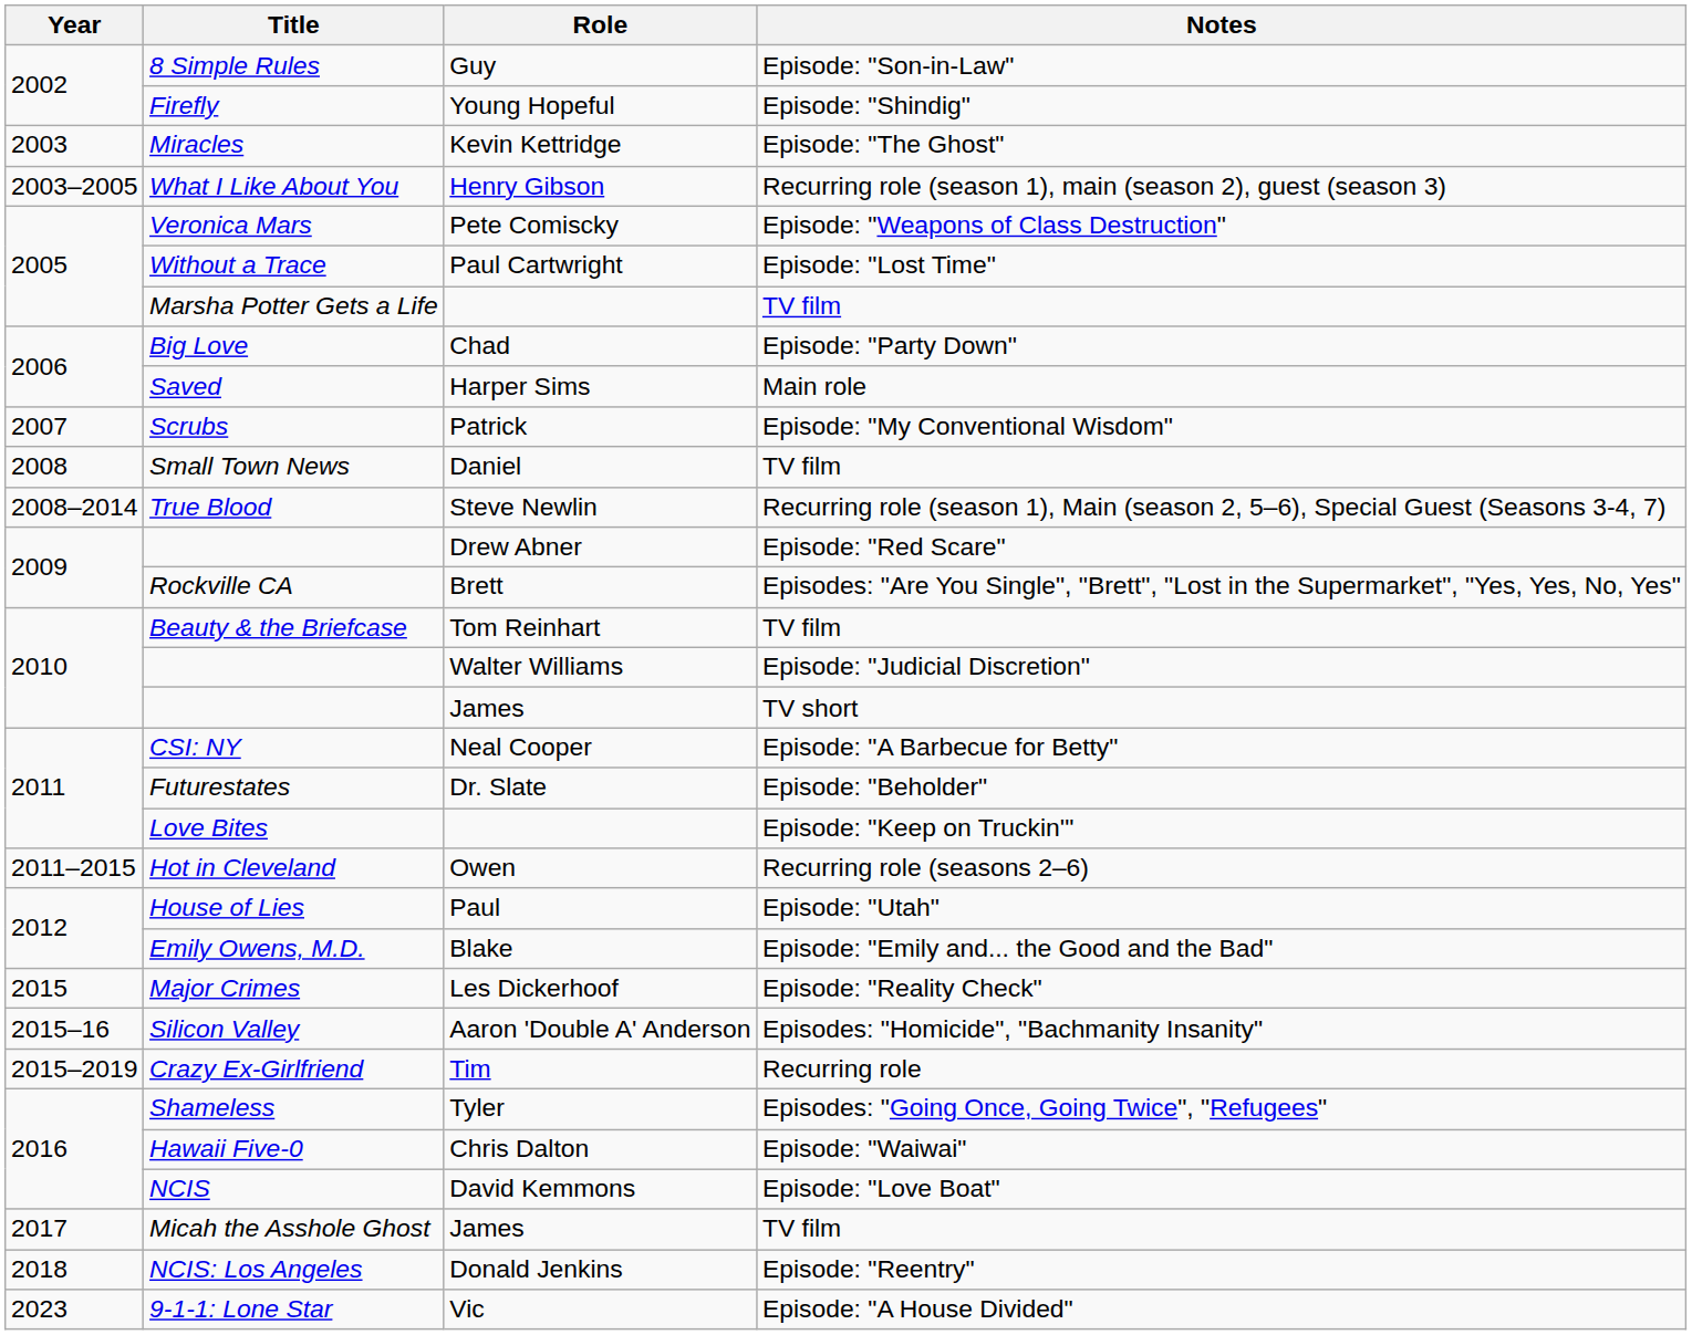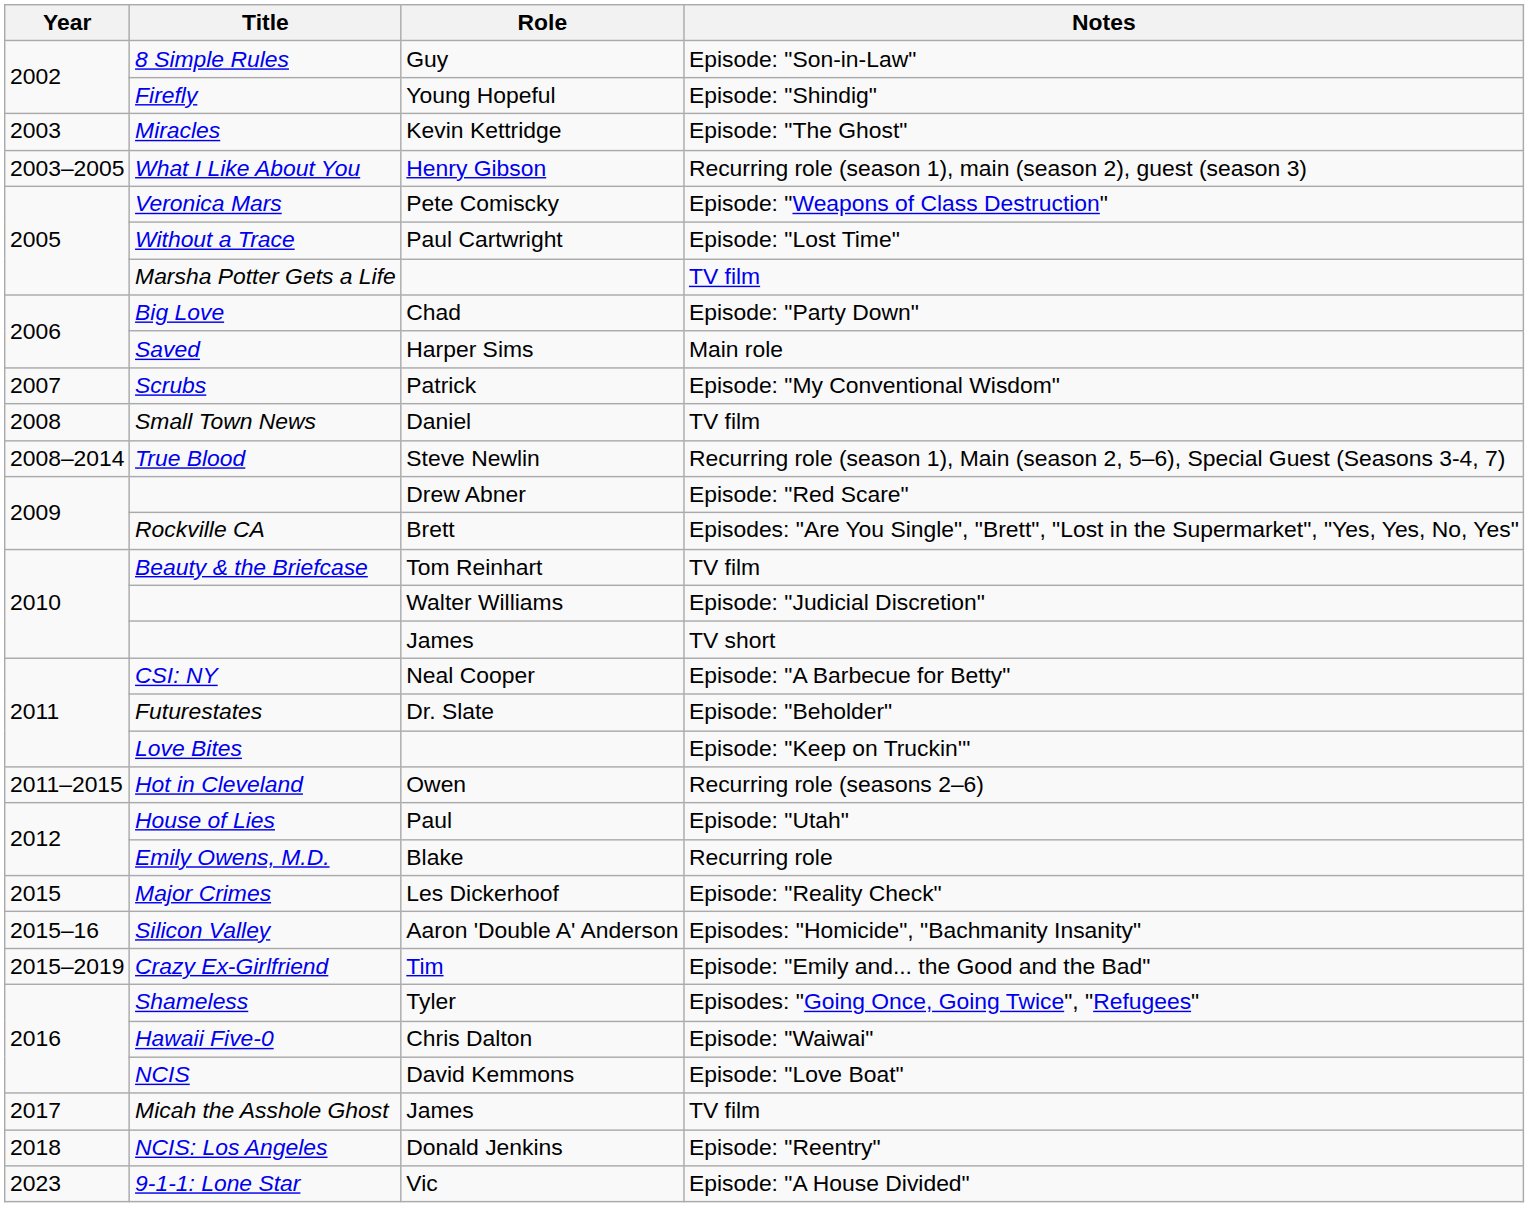Emily Owens, M.D. | Notes: Episode: "Emily and... the Good and the Bad" -> Recurring role
Crazy Ex-Girlfriend | Notes: Recurring role -> Episode: "Emily and... the Good and the Bad"
